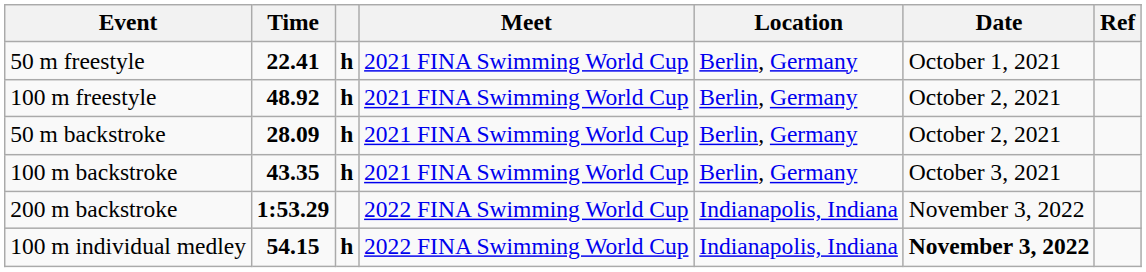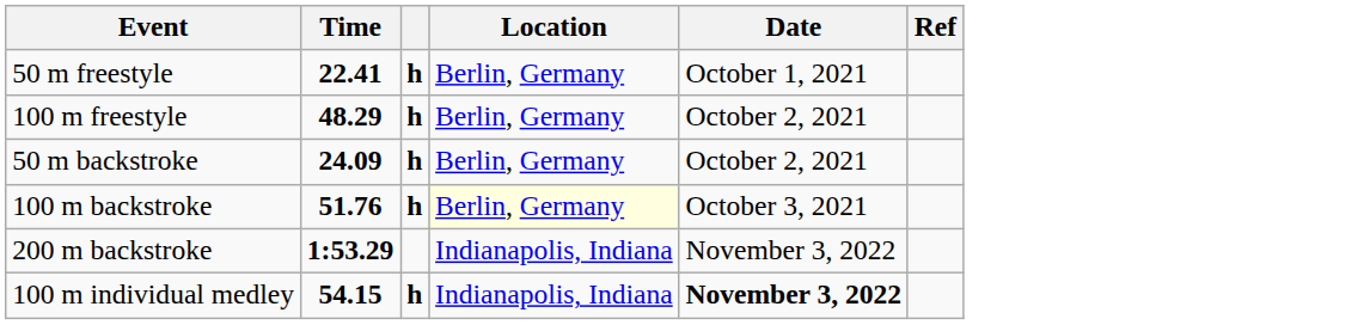- column: Meet | 2021 FINA Swimming World Cup | 2021 FINA Swimming World Cup | 2021 FINA Swimming World Cup | 2021 FINA Swimming World Cup | 2022 FINA Swimming World Cup | 2022 FINA Swimming World Cup
100 m freestyle | Time: 48.92 -> 48.29
50 m backstroke | Time: 28.09 -> 24.09
100 m backstroke | Time: 43.35 -> 51.76
100 m backstroke | Location: no background -> lightyellow background
